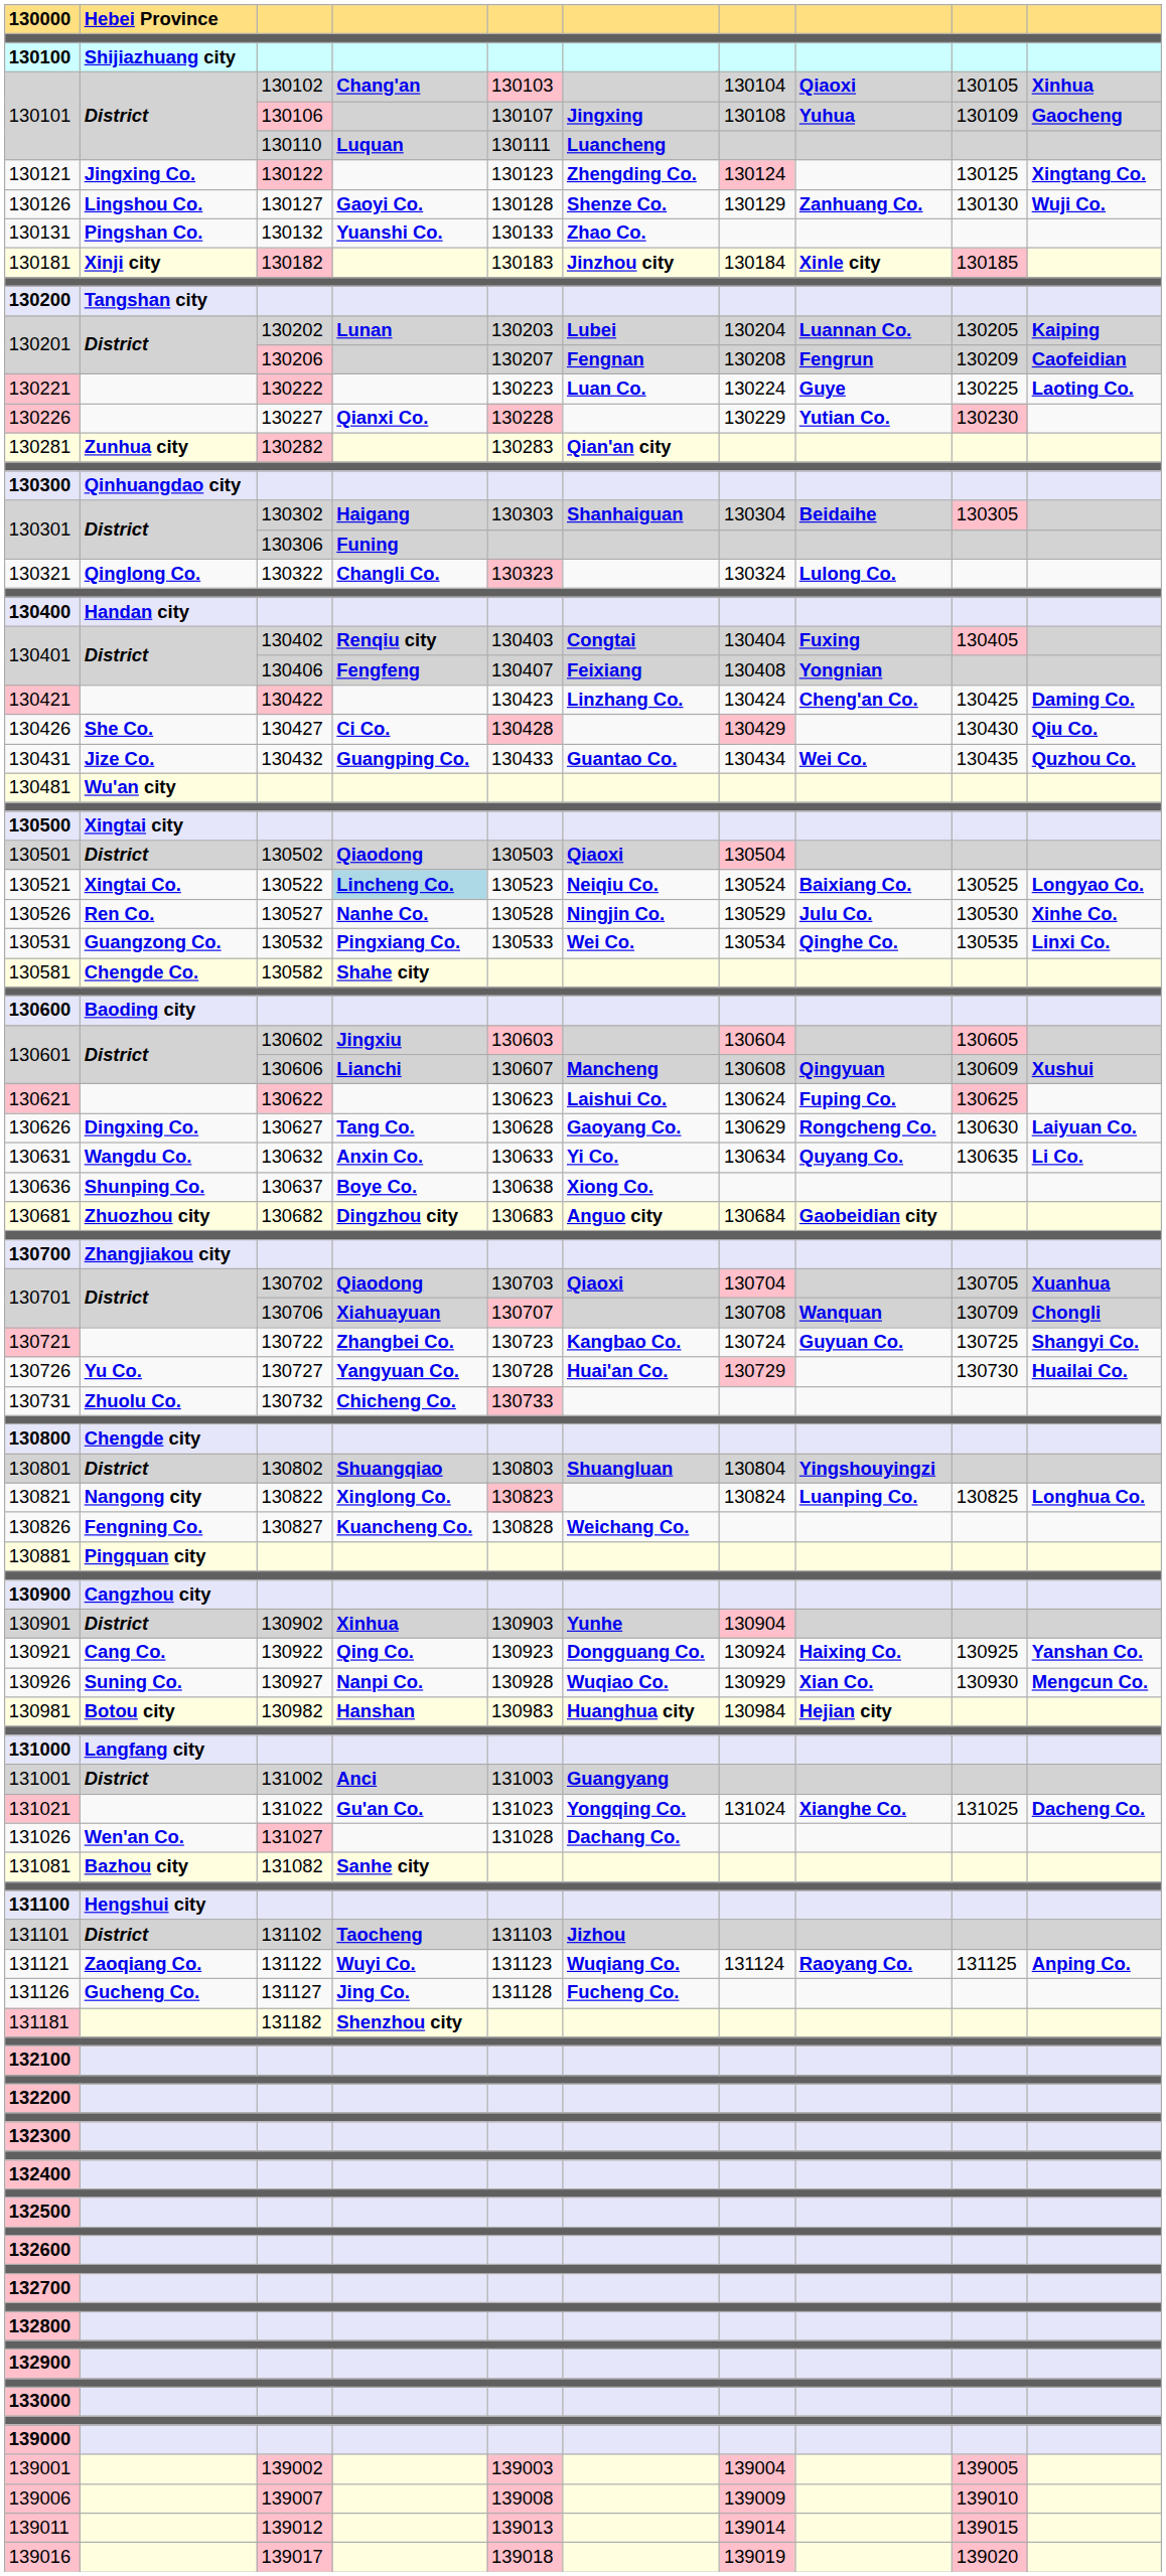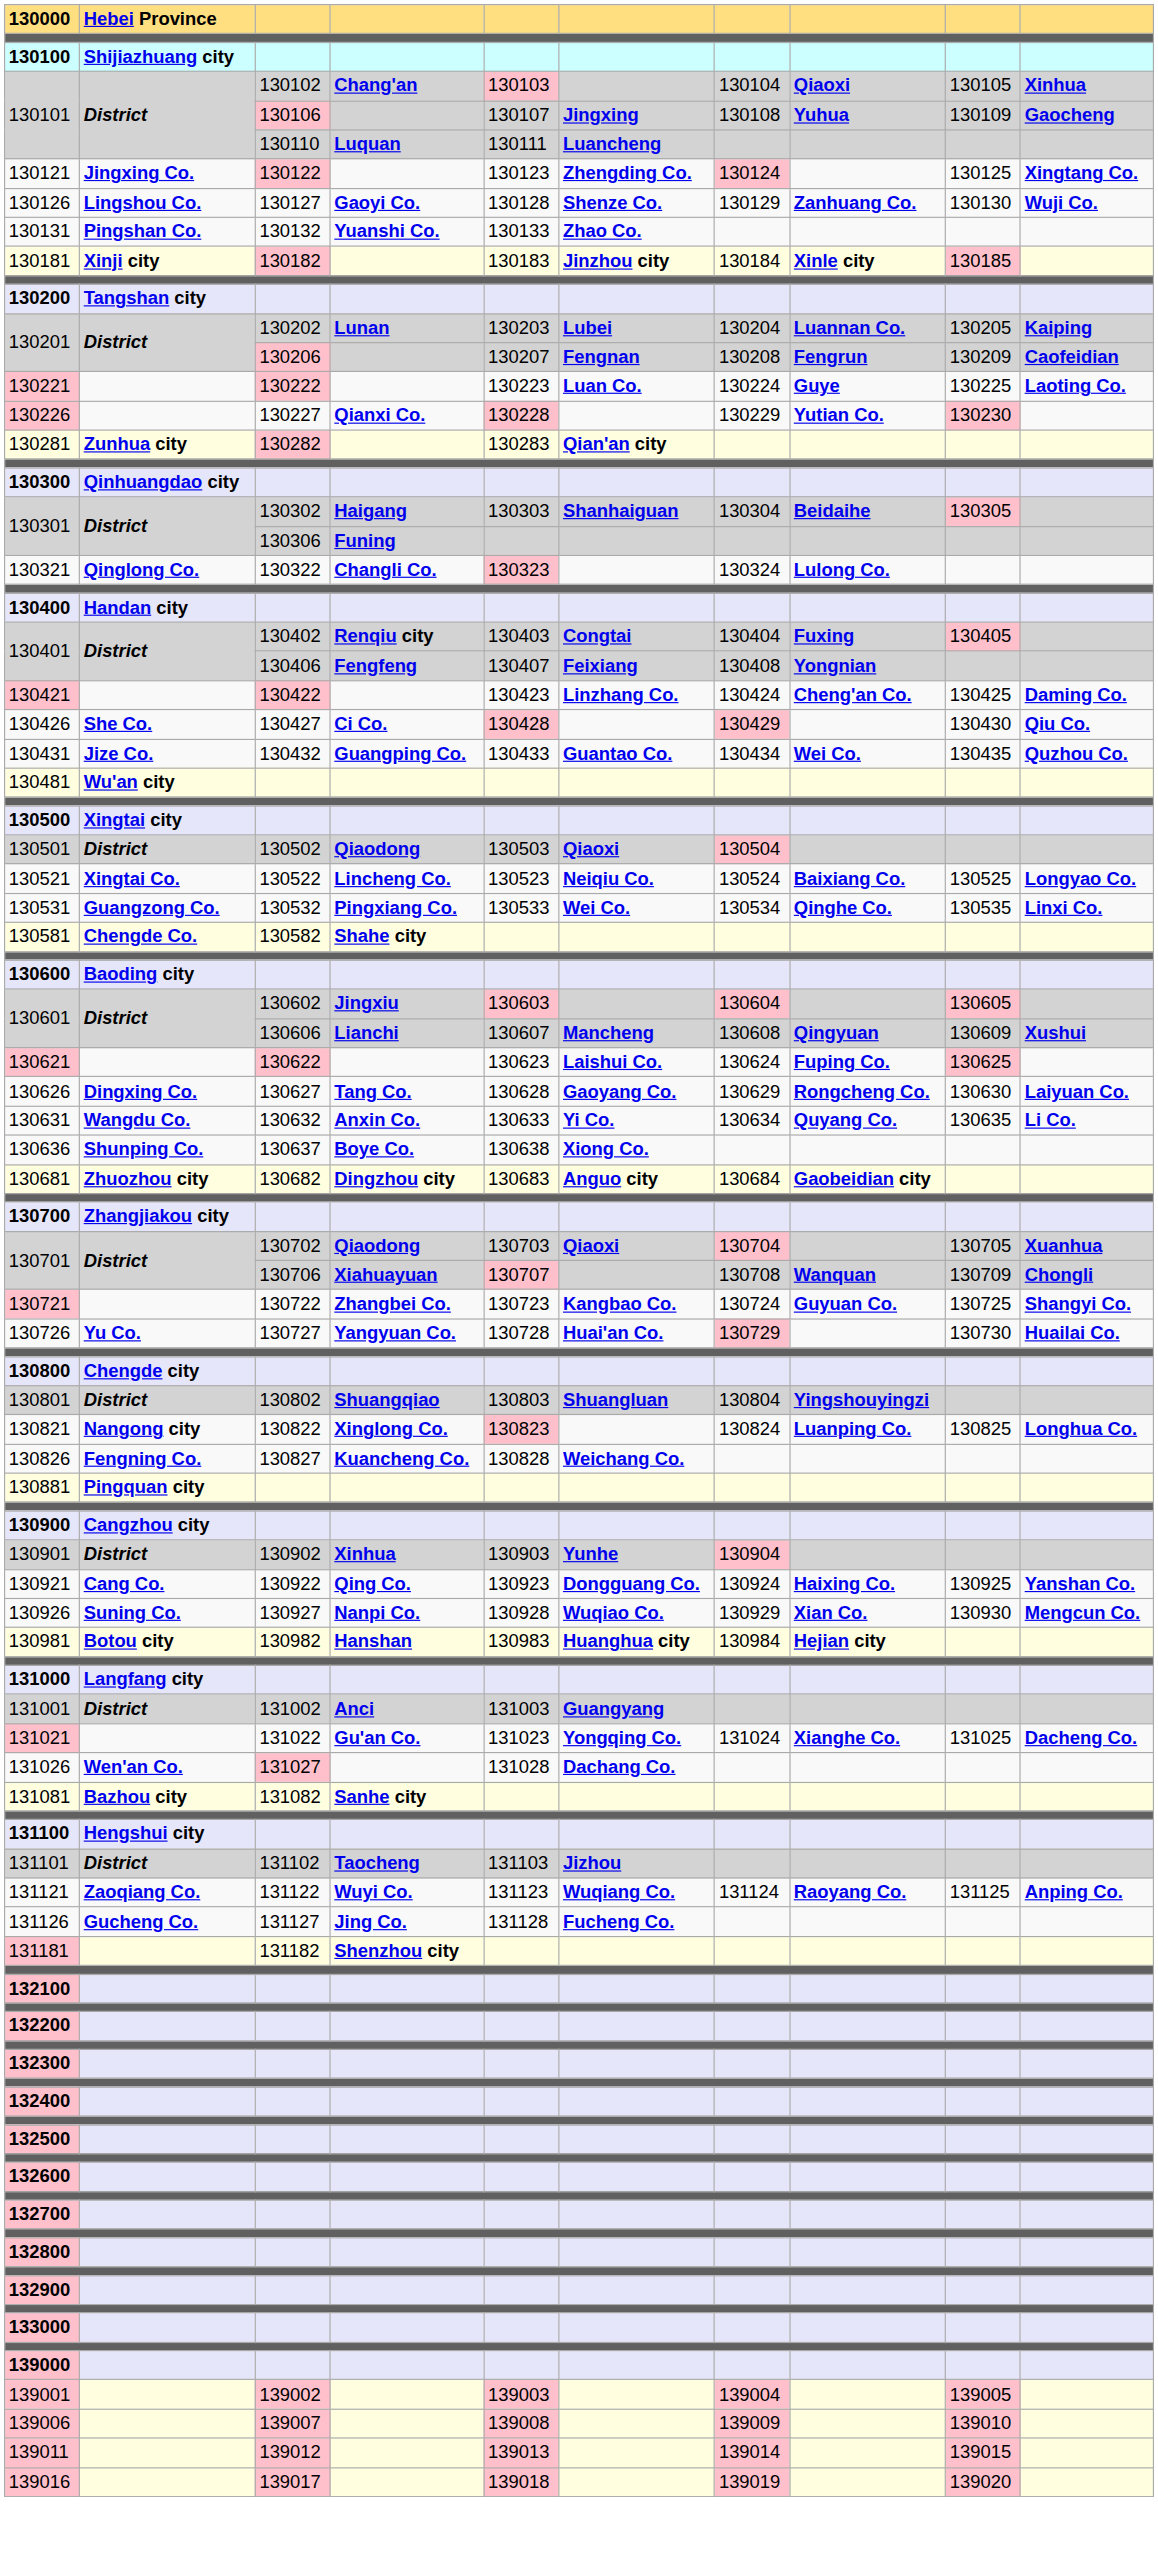130521 | column 4: lightblue background -> no background
- row: 130526 | Ren Co. | 130527 | Nanhe Co. | 130528 | Ningjin Co. | 130529 | Julu Co. | 130530 | Xinhe Co.
- row: 130731 | Zhuolu Co. | 130732 | Chicheng Co. | 130733
